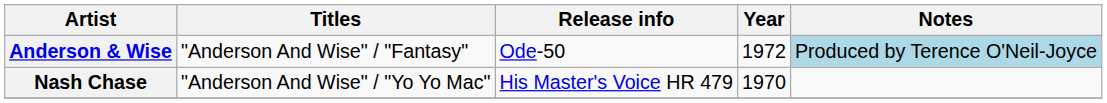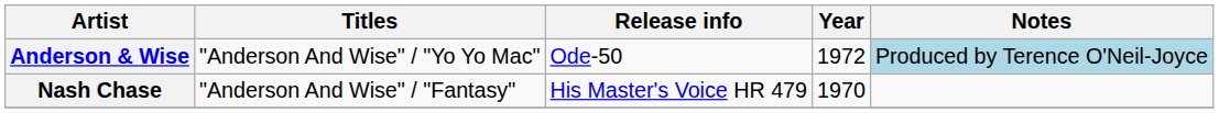Anderson & Wise | Titles: "Anderson And Wise" / "Fantasy" -> "Anderson And Wise" / "Yo Yo Mac"
Nash Chase | Titles: "Anderson And Wise" / "Yo Yo Mac" -> "Anderson And Wise" / "Fantasy"
